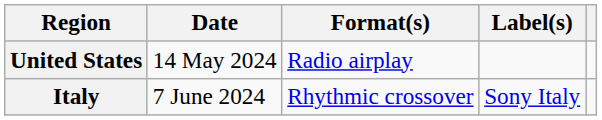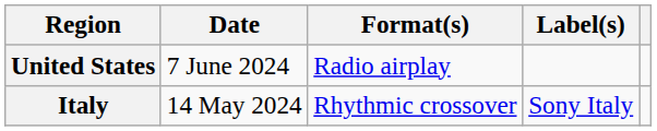United States | Date: 14 May 2024 -> 7 June 2024
Italy | Date: 7 June 2024 -> 14 May 2024
